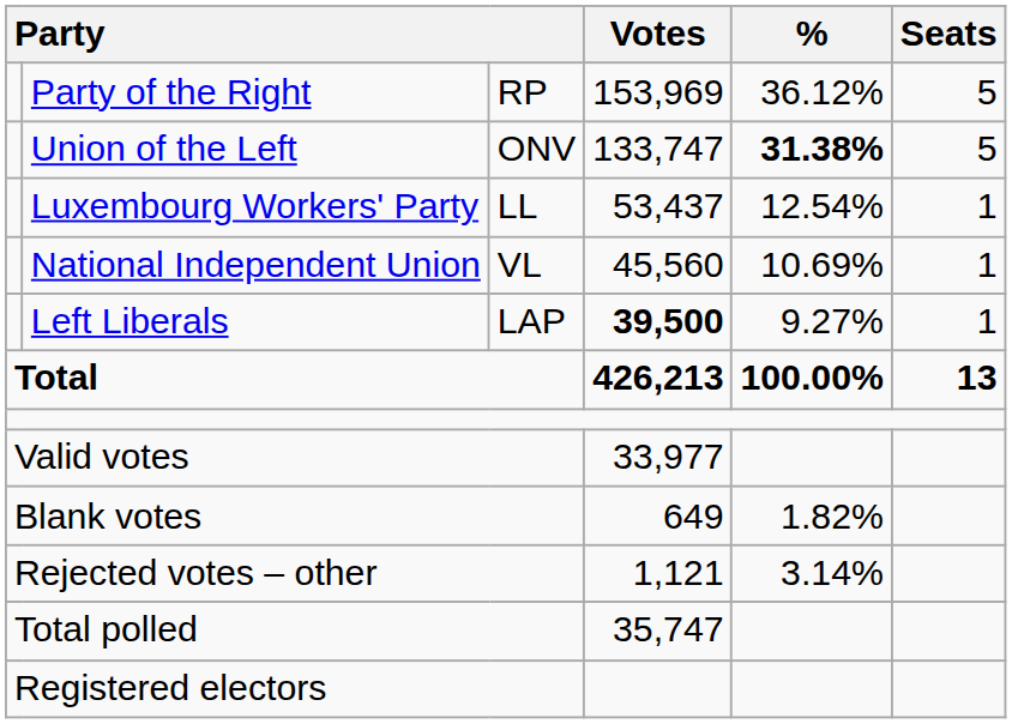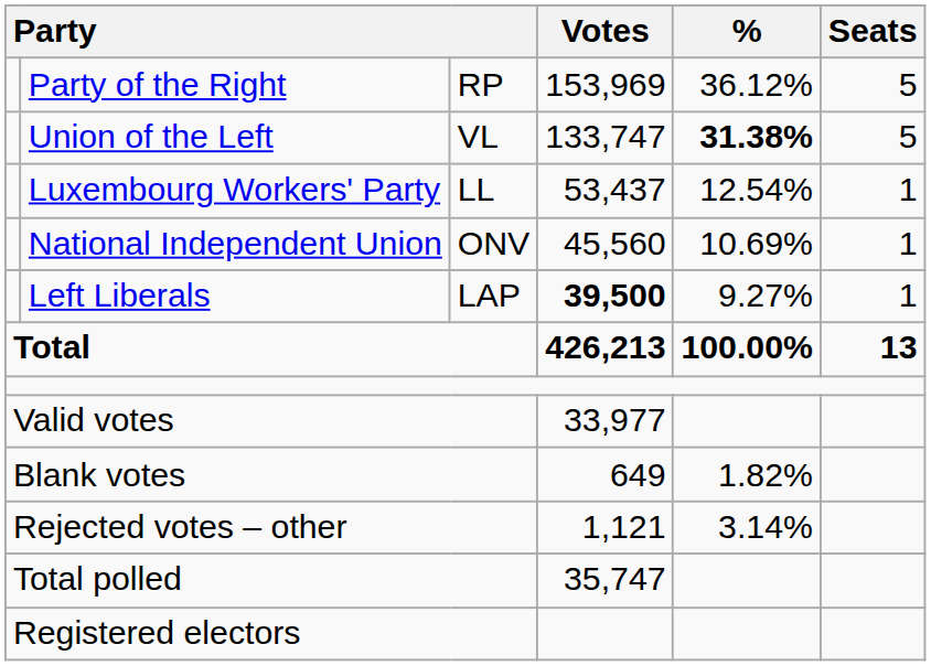Union of the Left | column 3: ONV -> VL
National Independent Union | column 3: VL -> ONV
